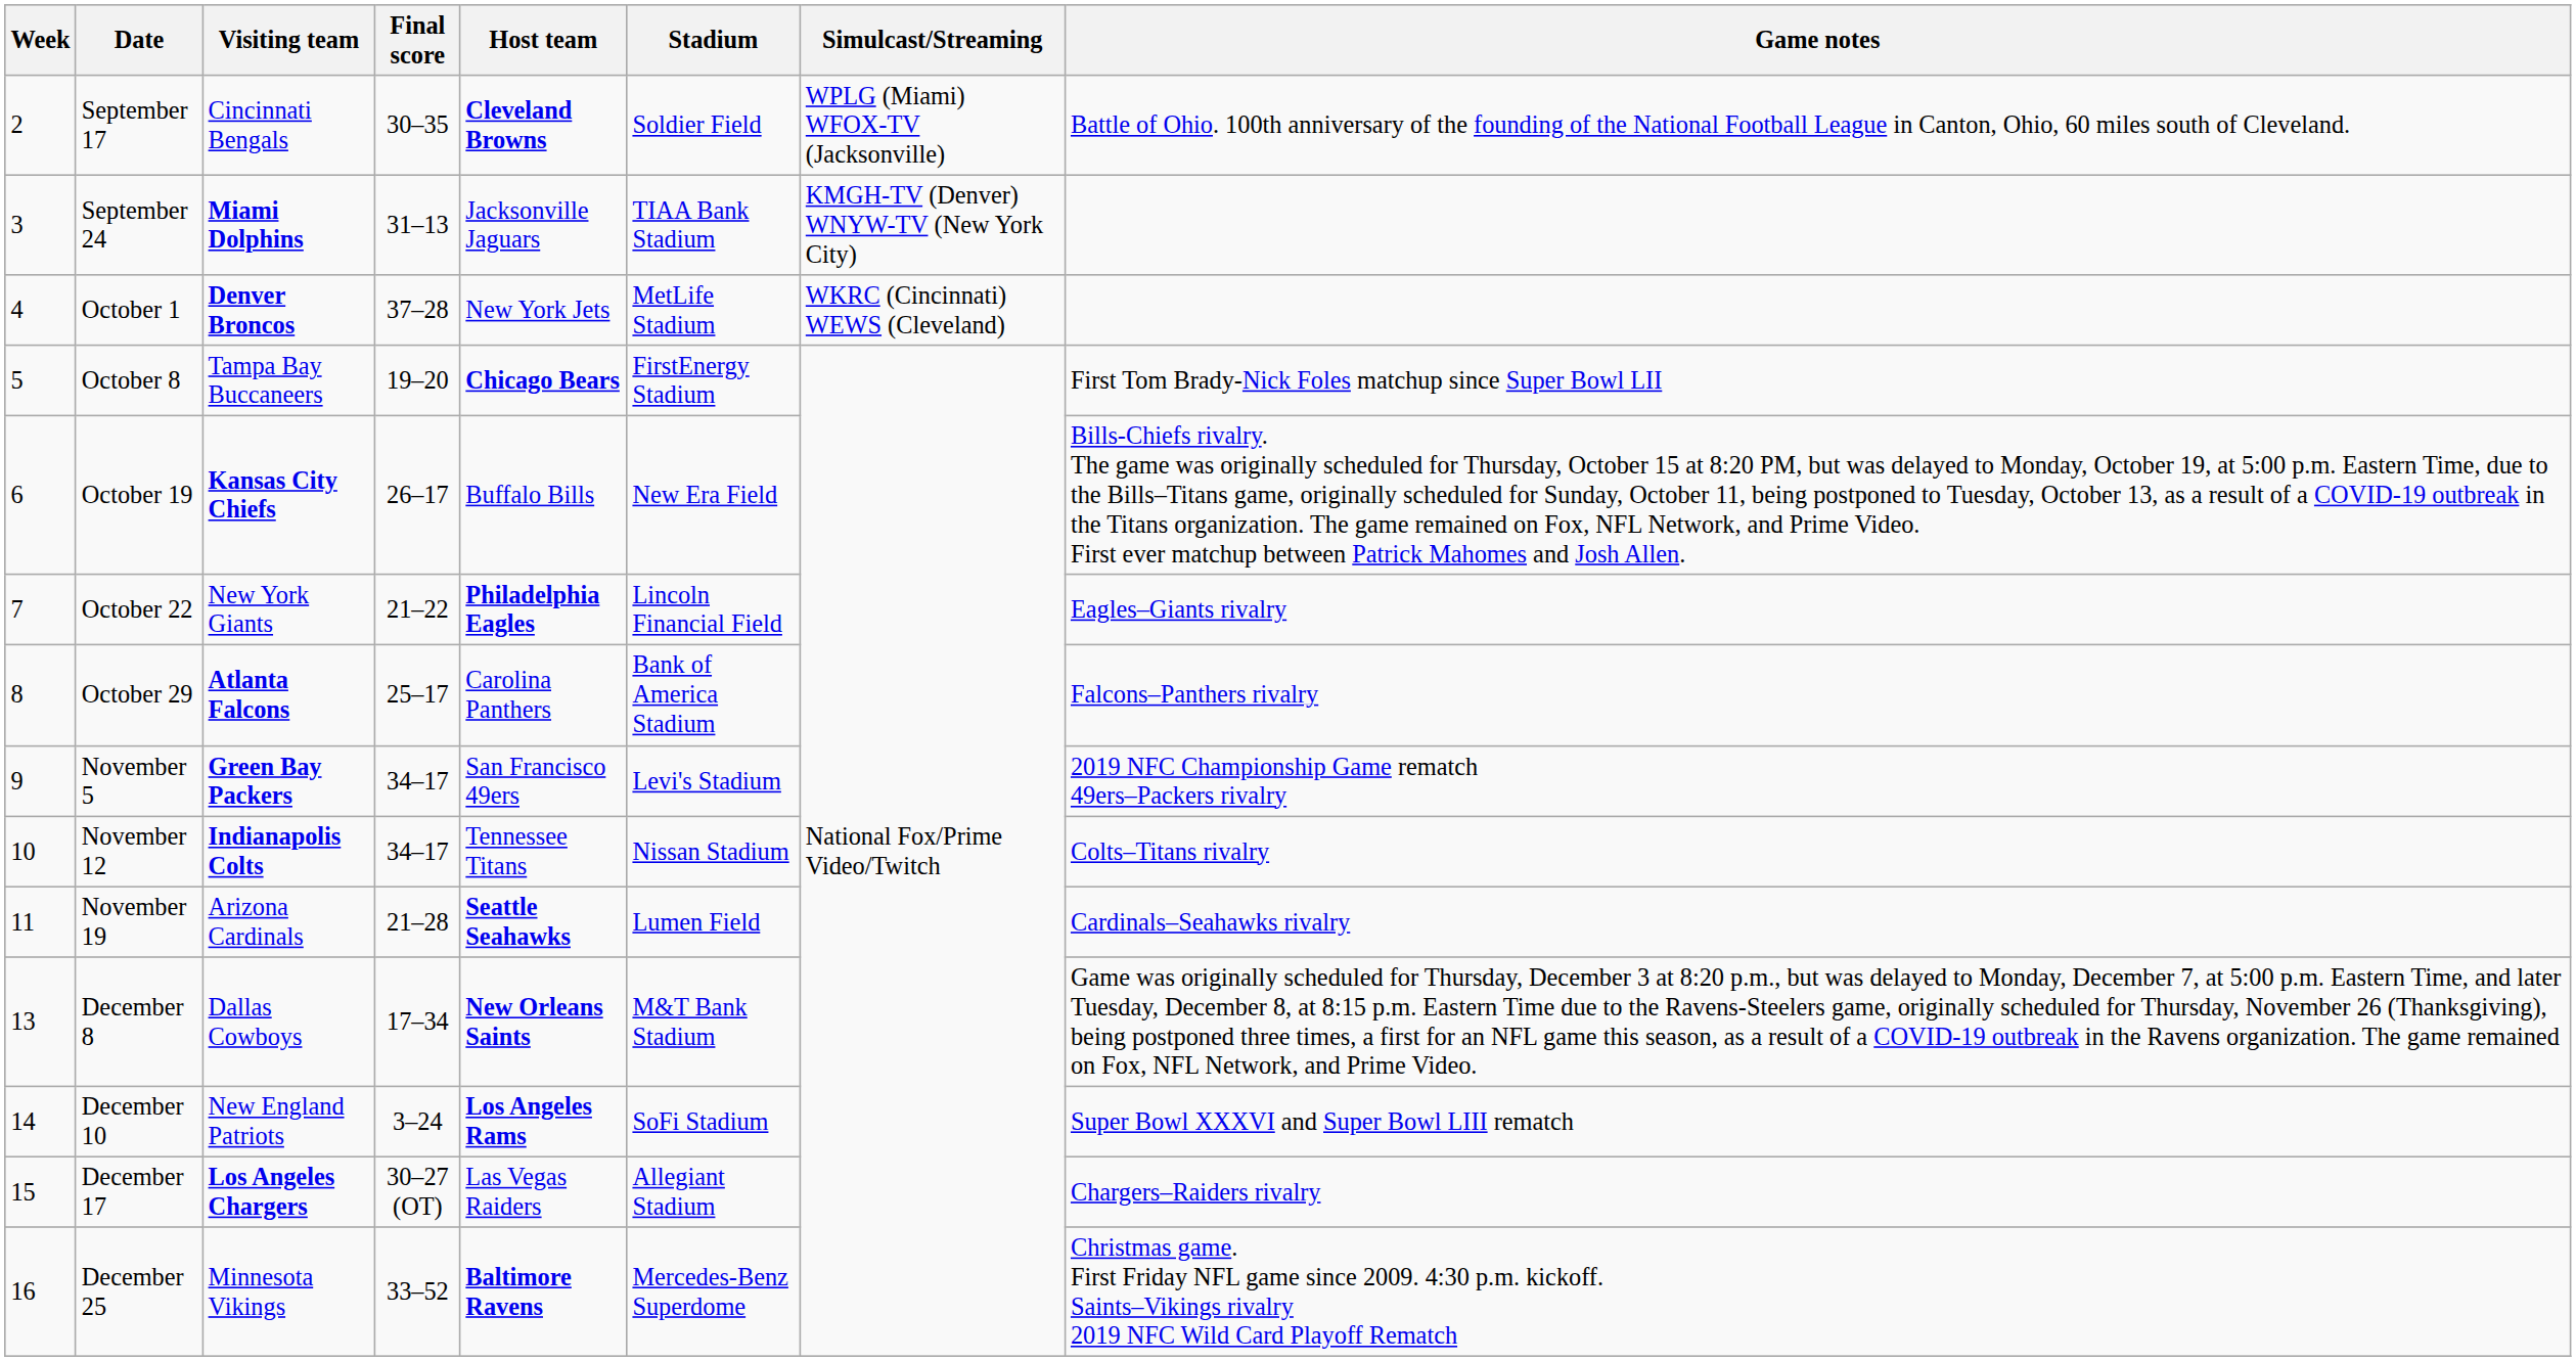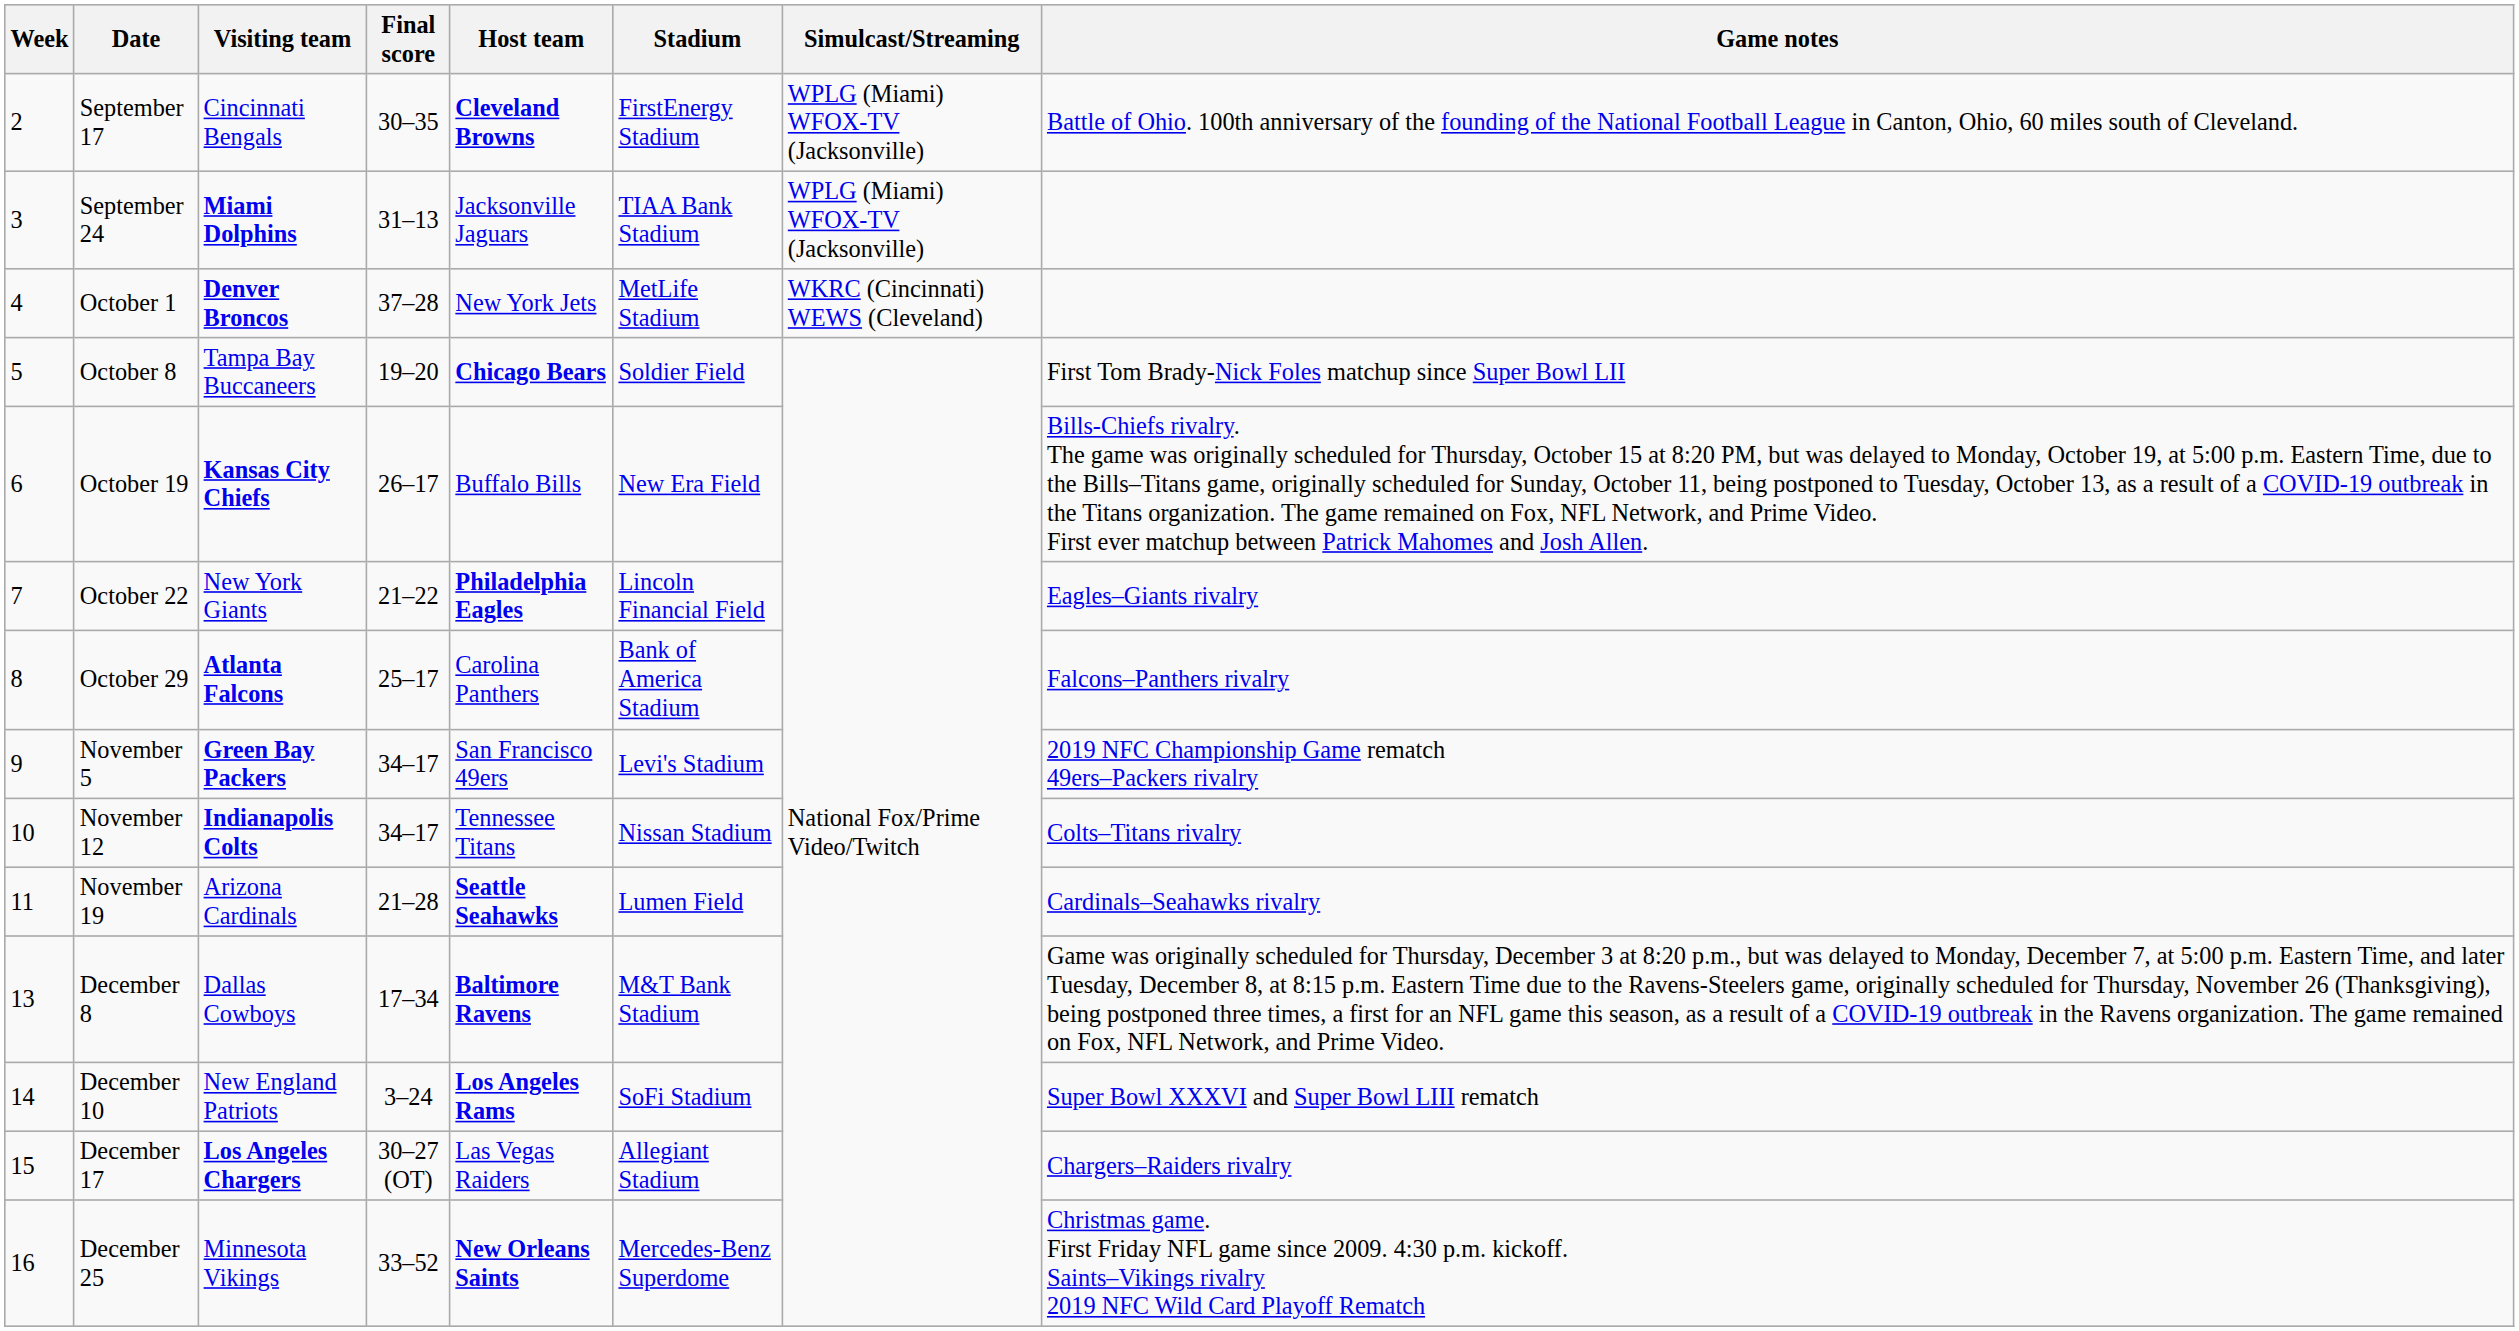September 17 | Stadium: Soldier Field -> FirstEnergy Stadium
September 24 | Simulcast/Streaming: KMGH-TV (Denver) WNYW-TV (New York City) -> WPLG (Miami) WFOX-TV (Jacksonville)
October 8 | Stadium: FirstEnergy Stadium -> Soldier Field
December 8 | Host team: New Orleans Saints -> Baltimore Ravens
December 25 | Host team: Baltimore Ravens -> New Orleans Saints
